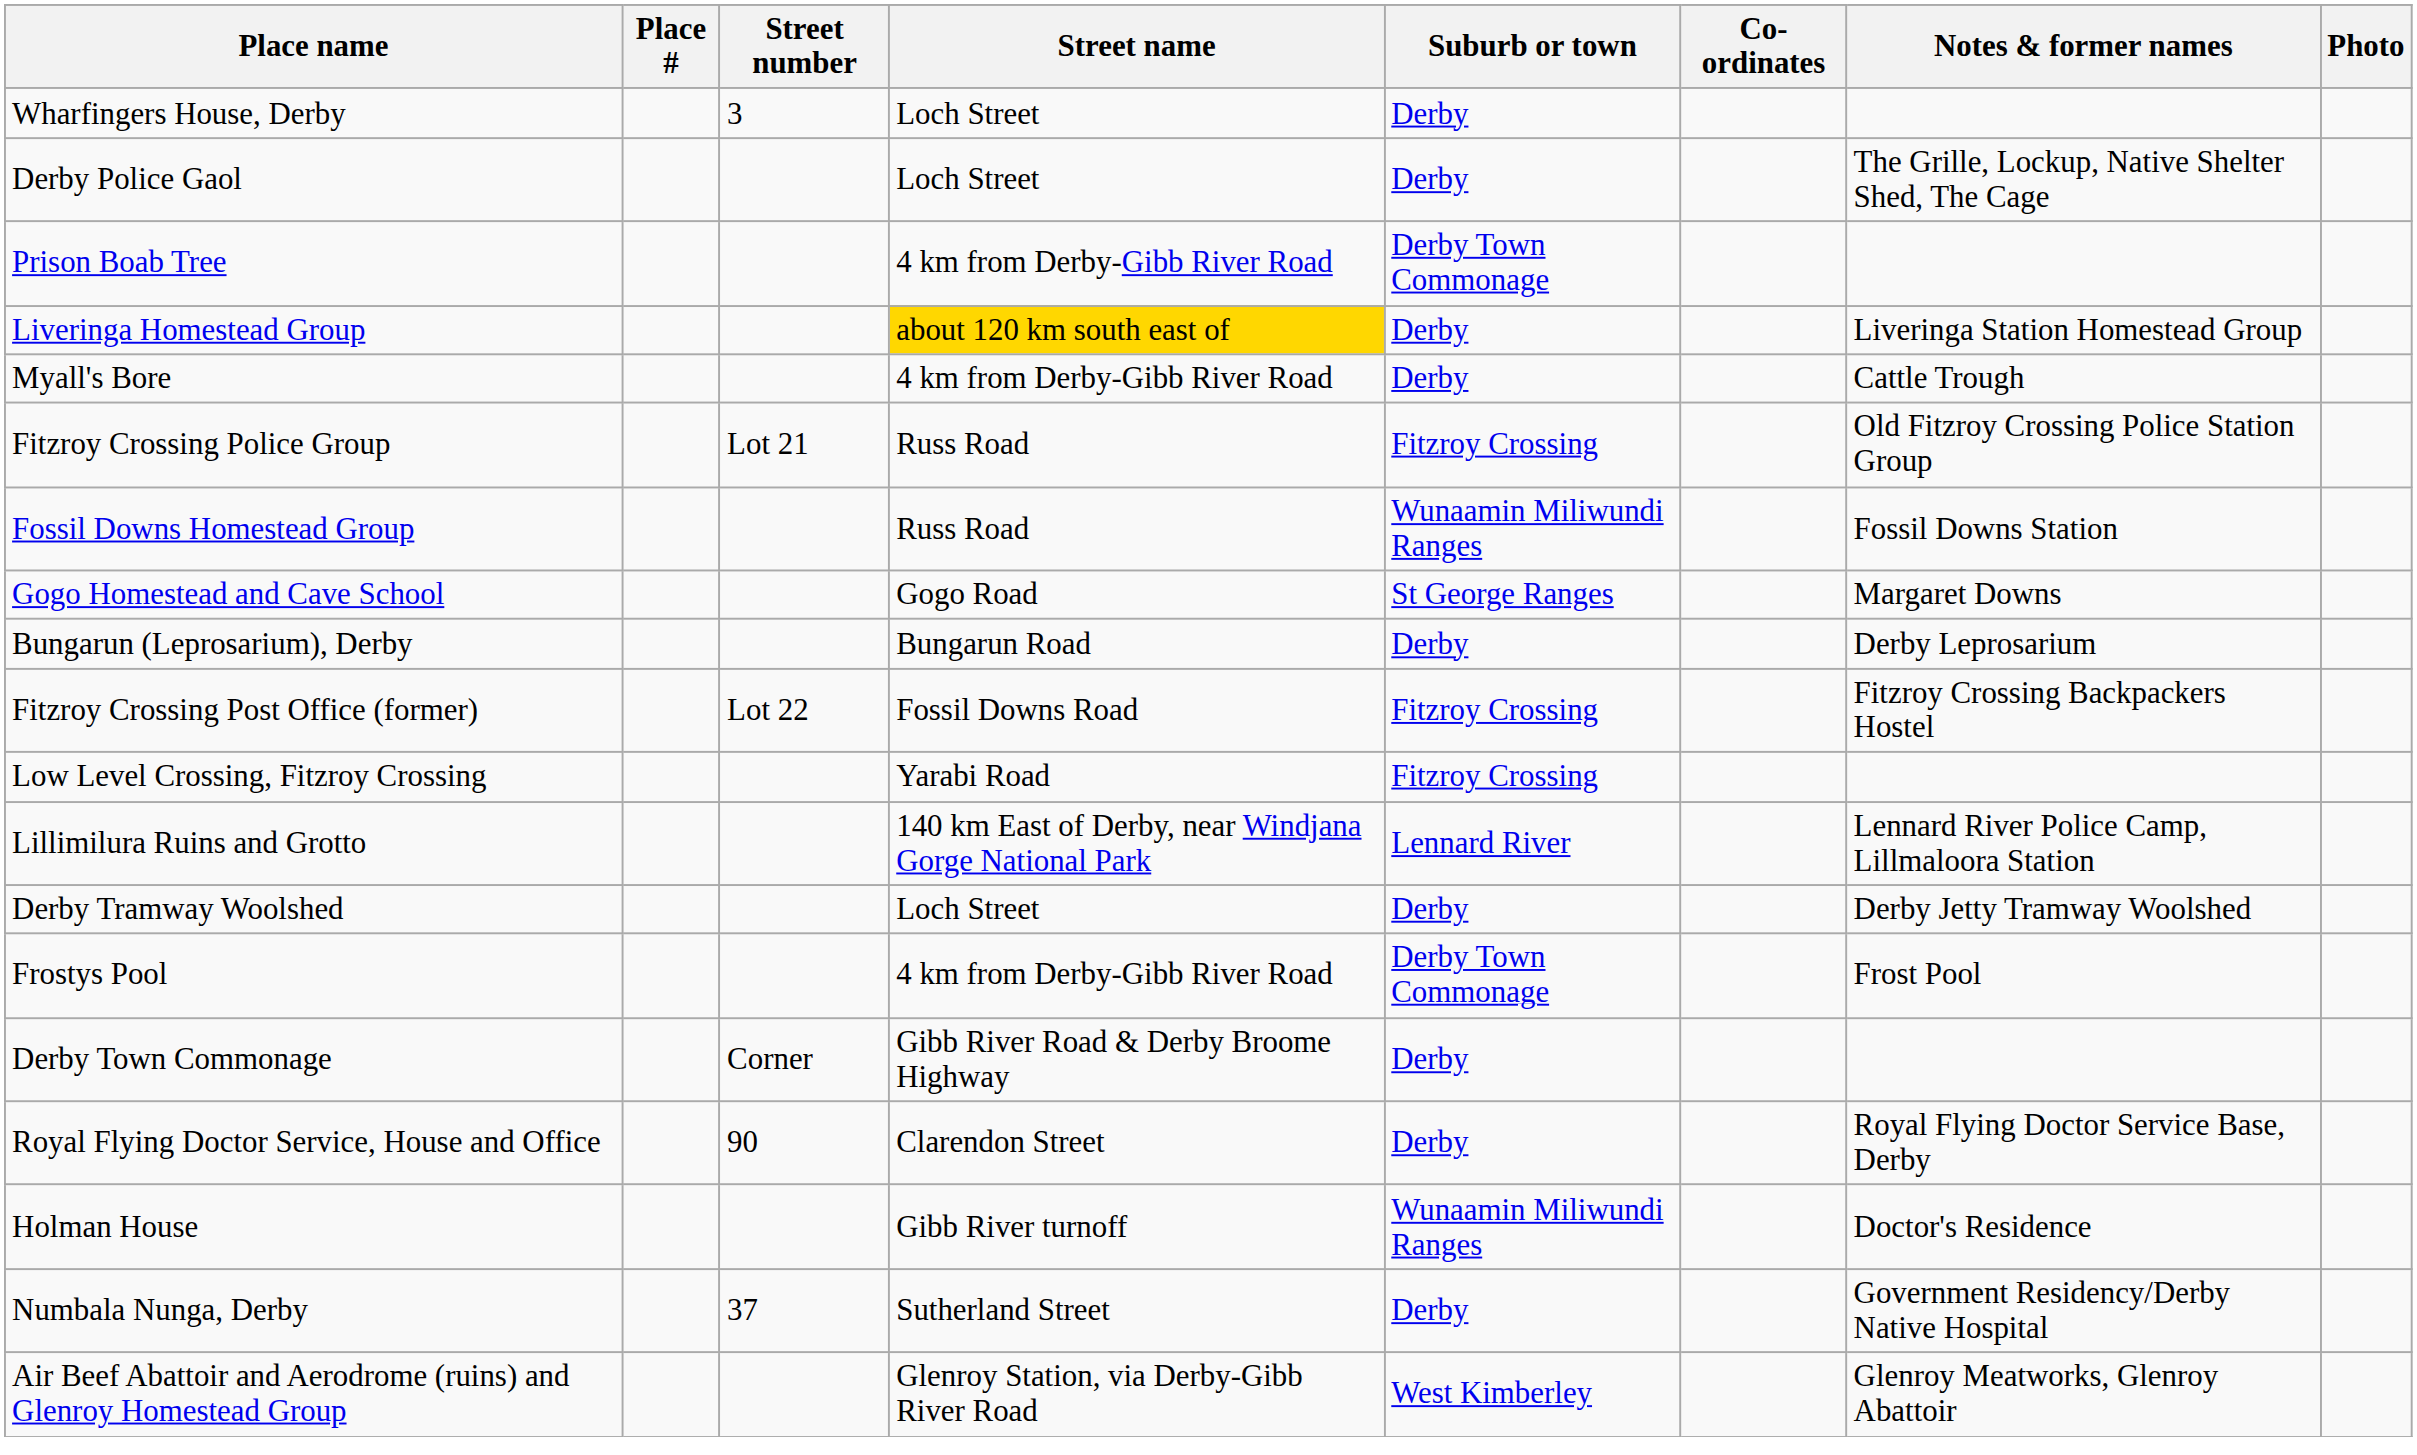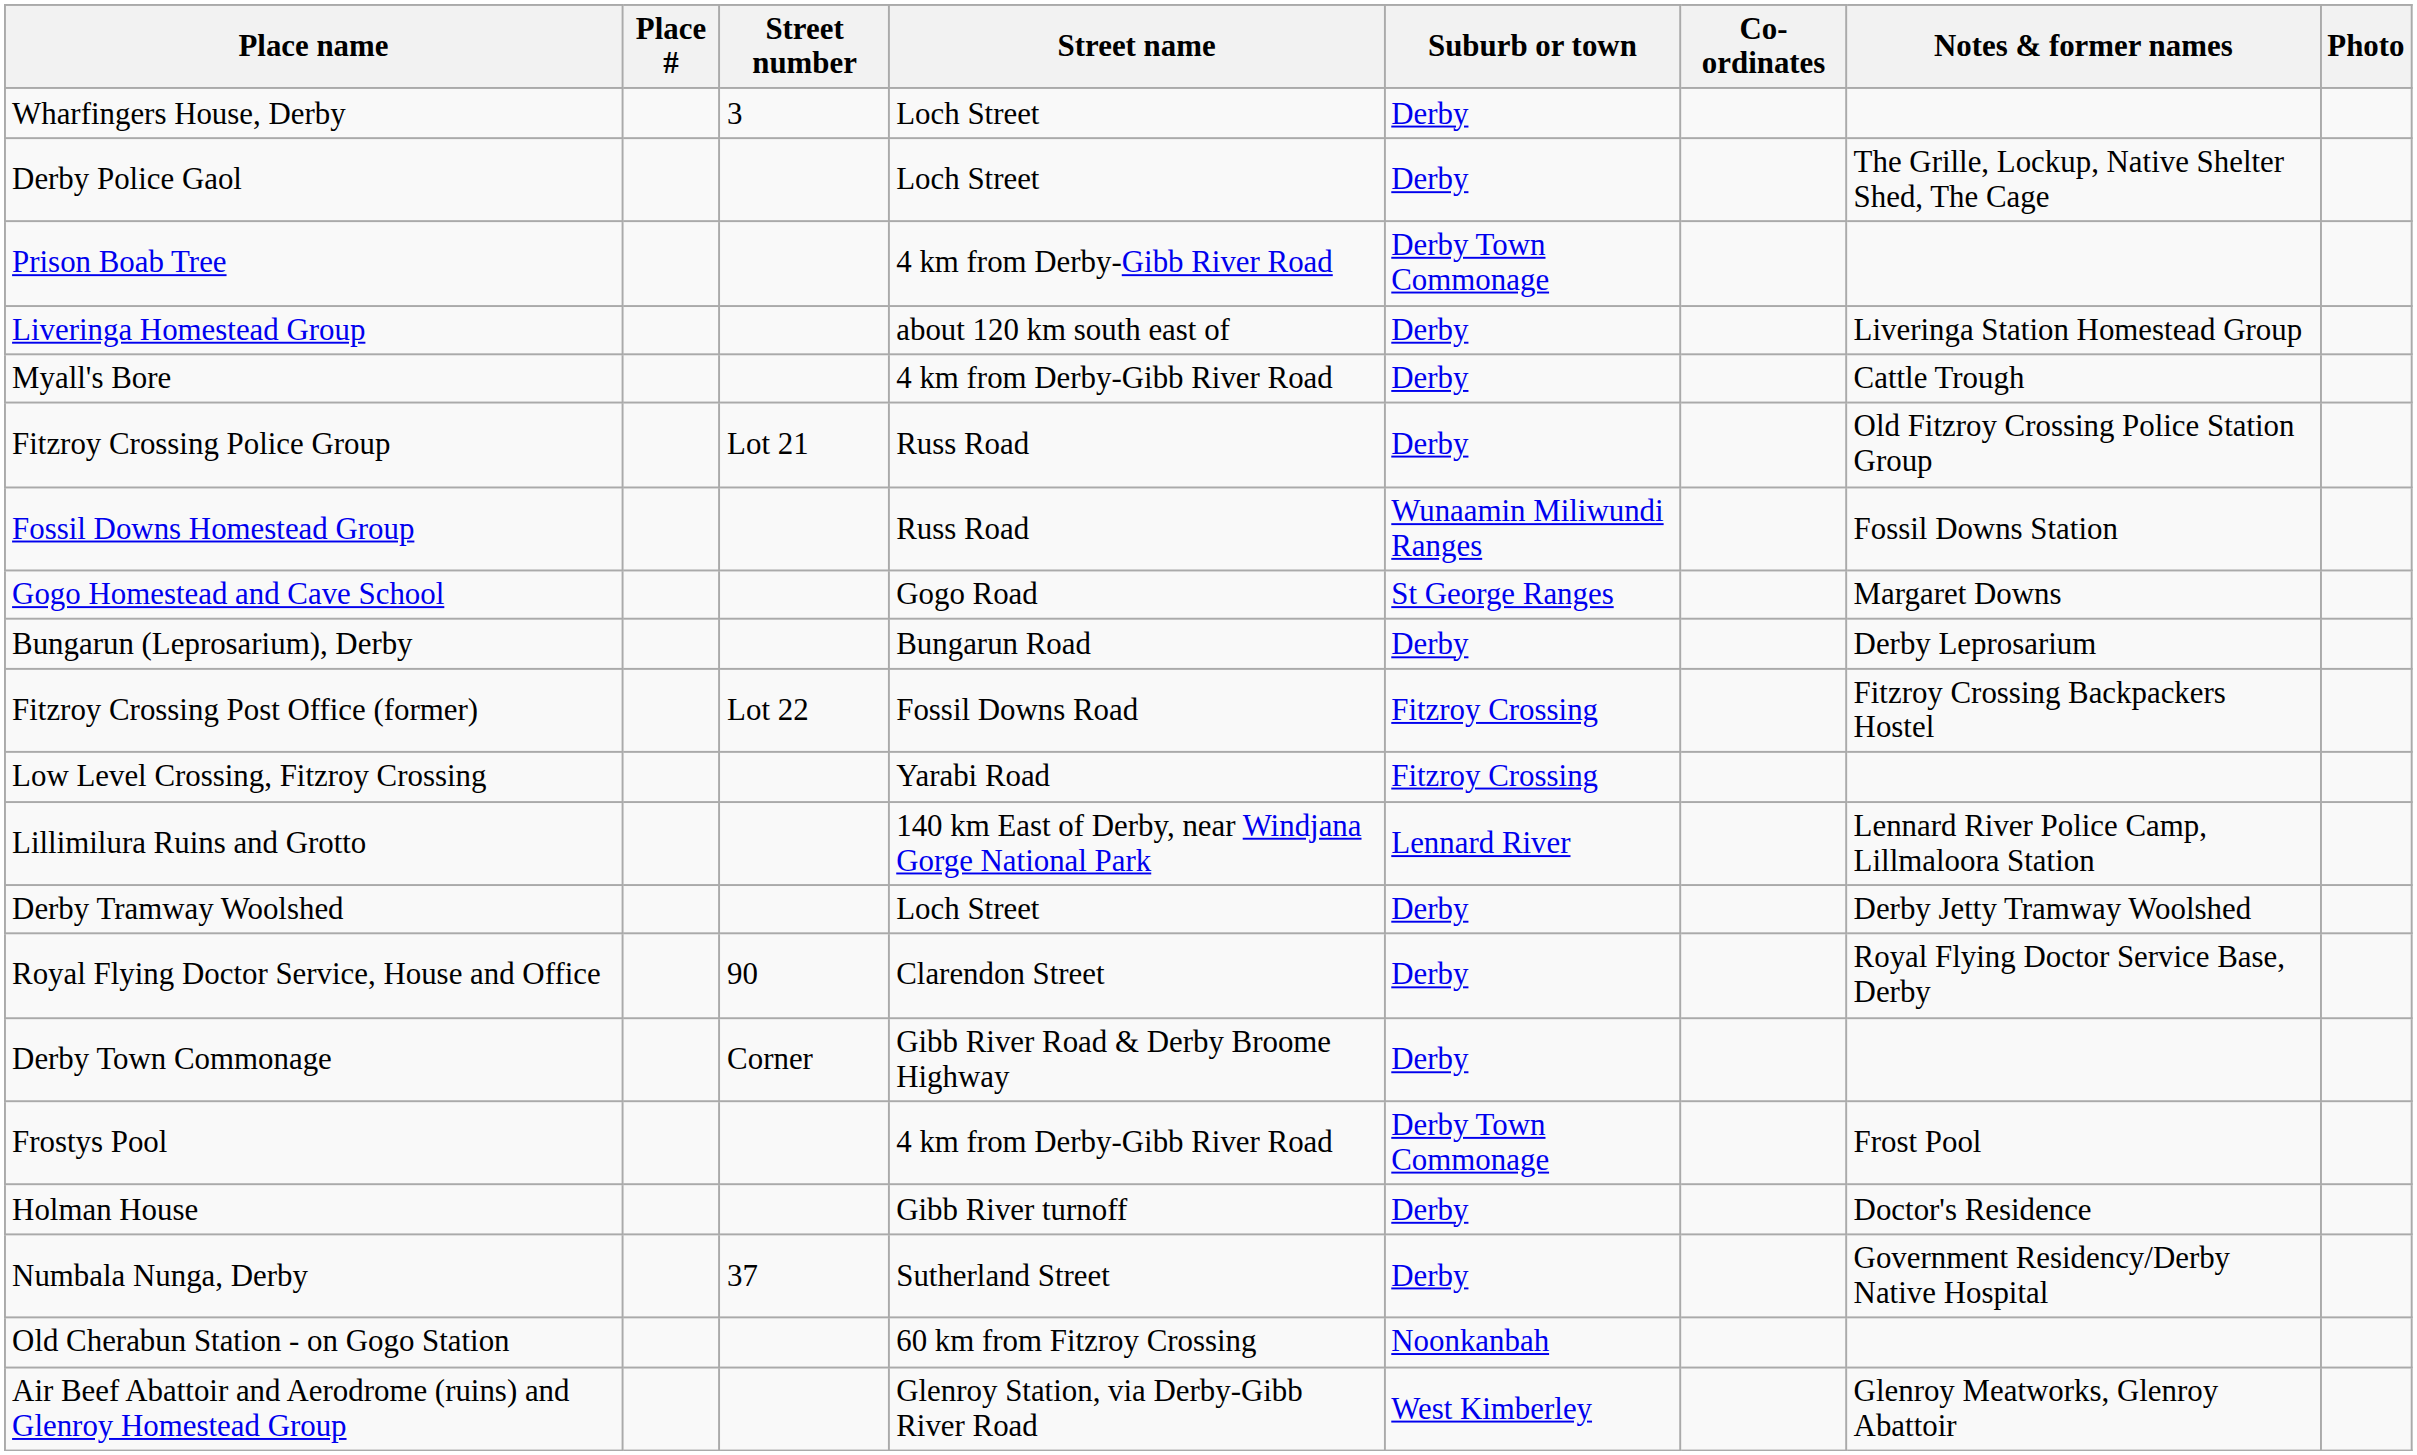Liveringa Homestead Group | Street name: gold background -> no background
Fitzroy Crossing Police Group | Suburb or town: Fitzroy Crossing -> Derby
rows swapped: Frostys Pool <-> Royal Flying Doctor Service, House and Office
Holman House | Suburb or town: Wunaamin Miliwundi Ranges -> Derby
+ row: Old Cherabun Station - on Gogo Station | 60 km from Fitzroy Crossing | Noonkanbah
